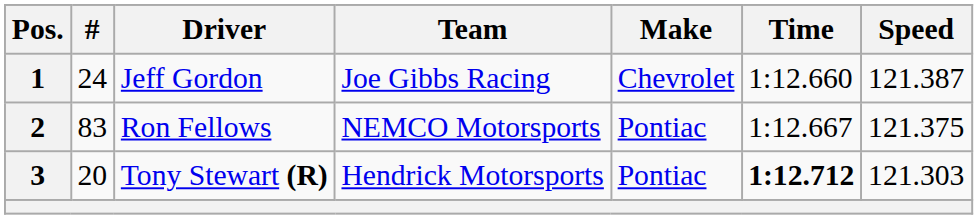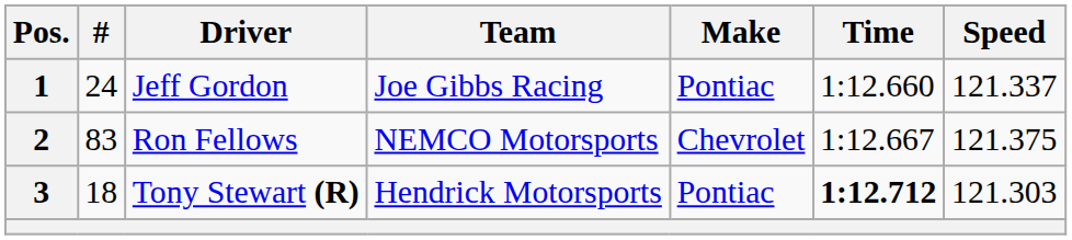1 | Make: Chevrolet -> Pontiac
1 | Speed: 121.387 -> 121.337
2 | Make: Pontiac -> Chevrolet
3 | #: 20 -> 18
